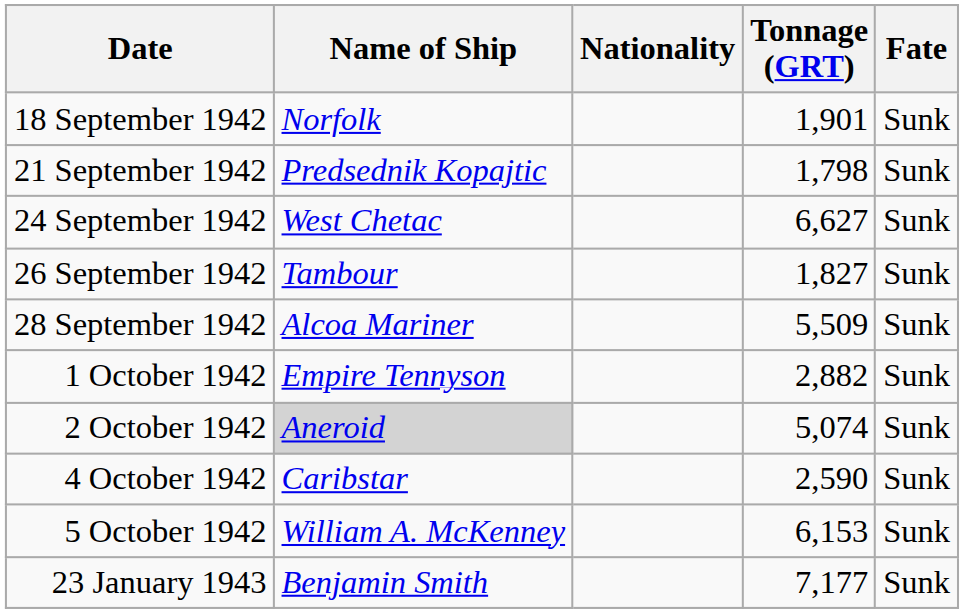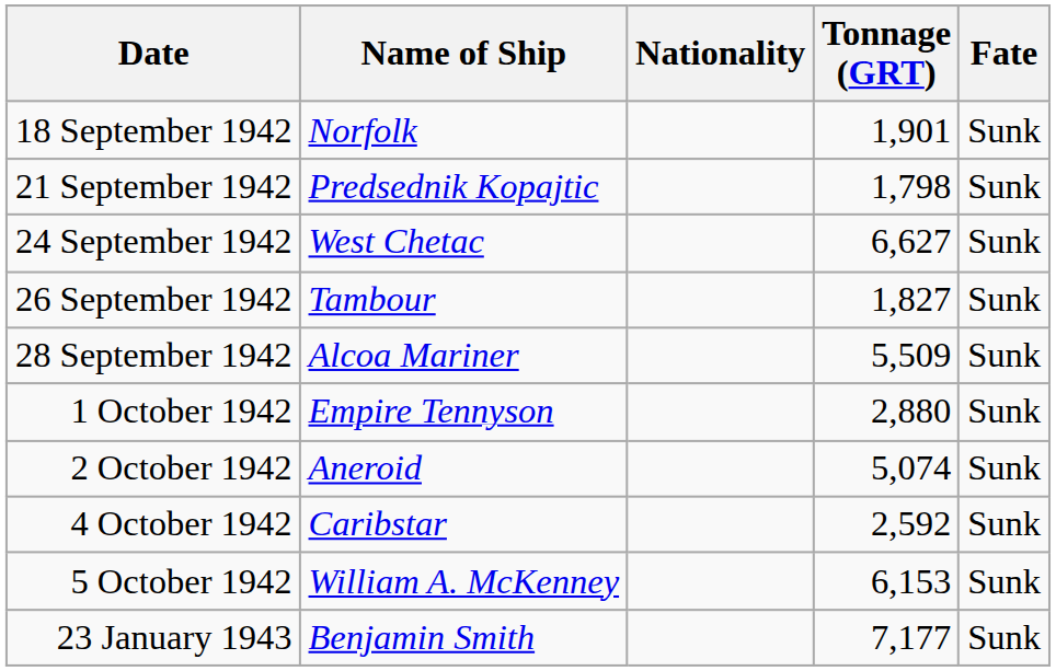1 October 1942 | Tonnage (GRT): 2,882 -> 2,880
2 October 1942 | Name of Ship: lightgrey background -> no background
4 October 1942 | Tonnage (GRT): 2,590 -> 2,592
